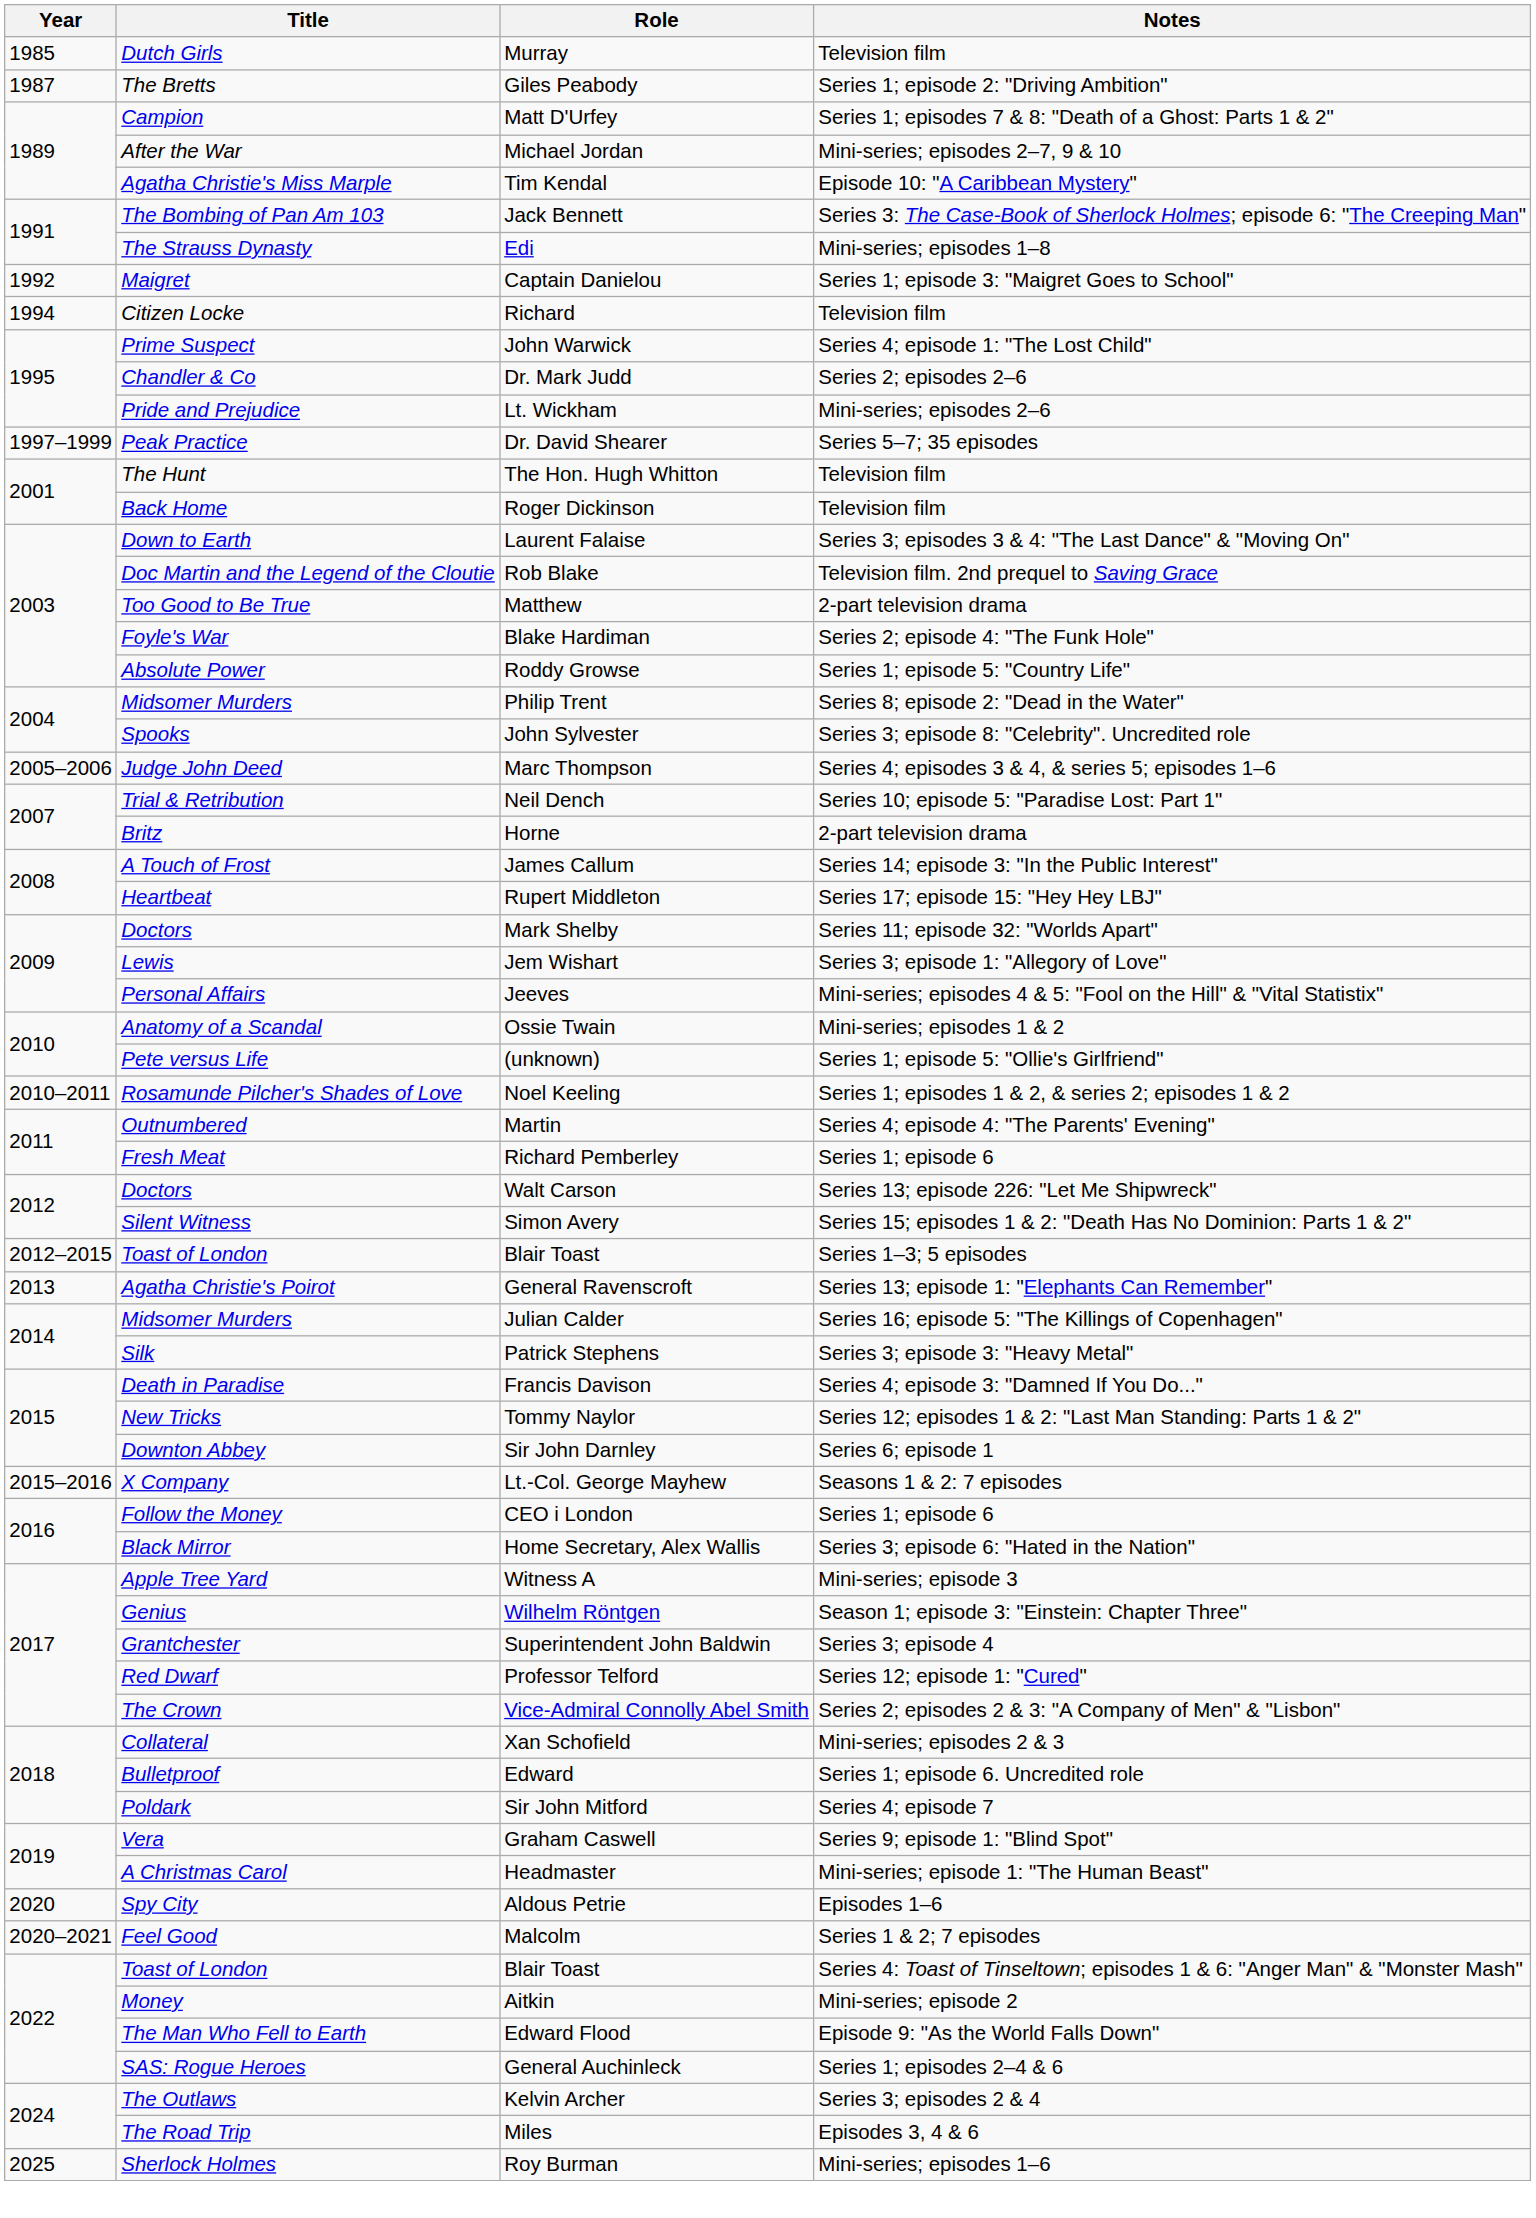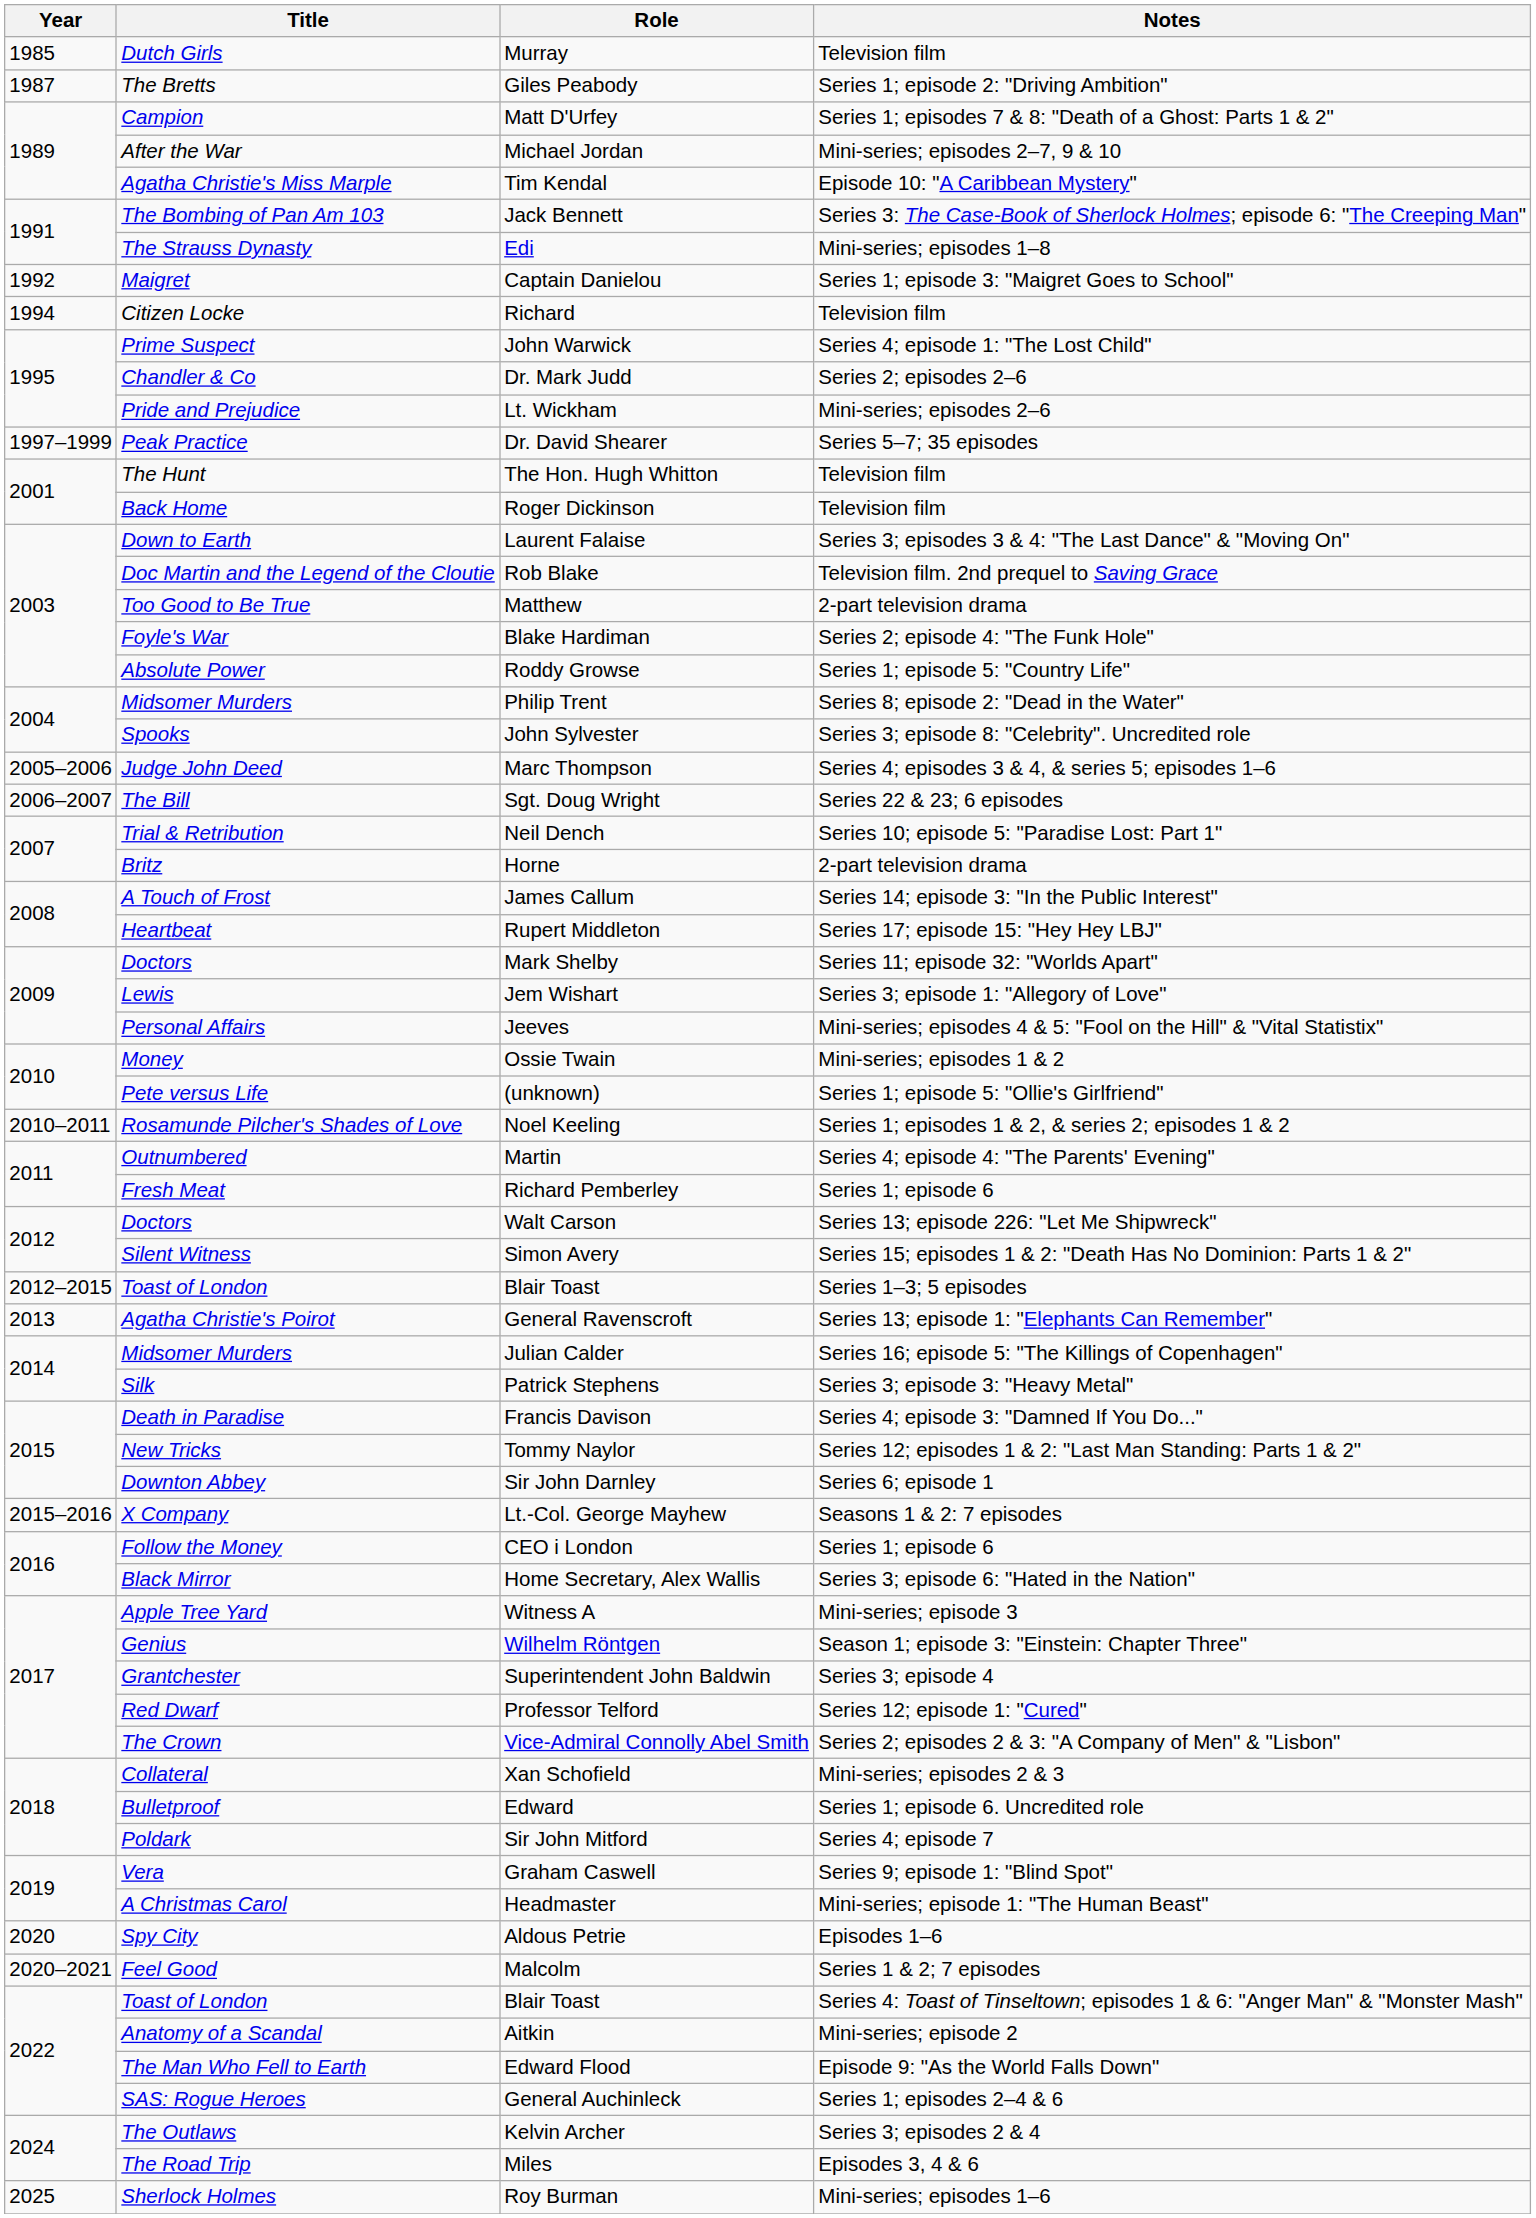+ row: 2006–2007 | The Bill | Sgt. Doug Wright | Series 22 & 23; 6 episodes
Ossie Twain | Title: Anatomy of a Scandal -> Money
Aitkin | Title: Money -> Anatomy of a Scandal
